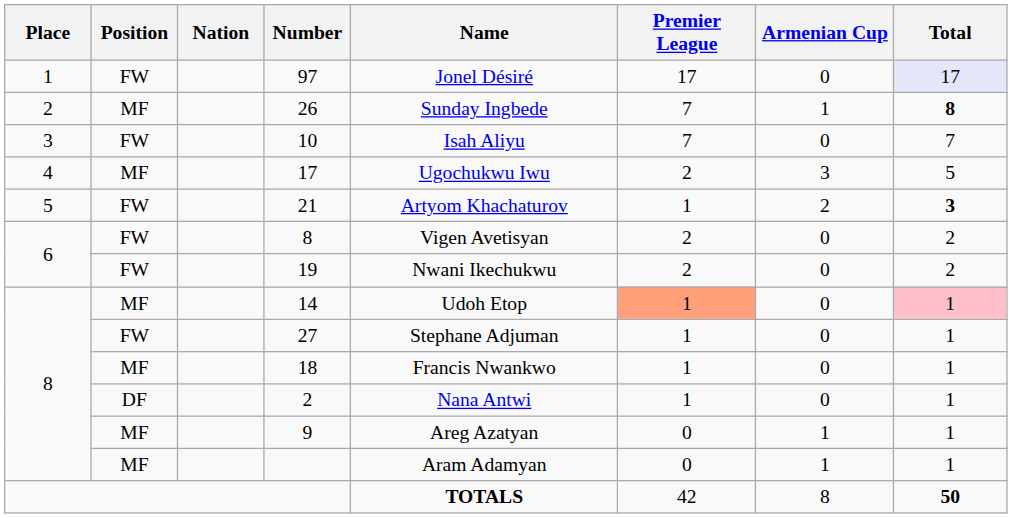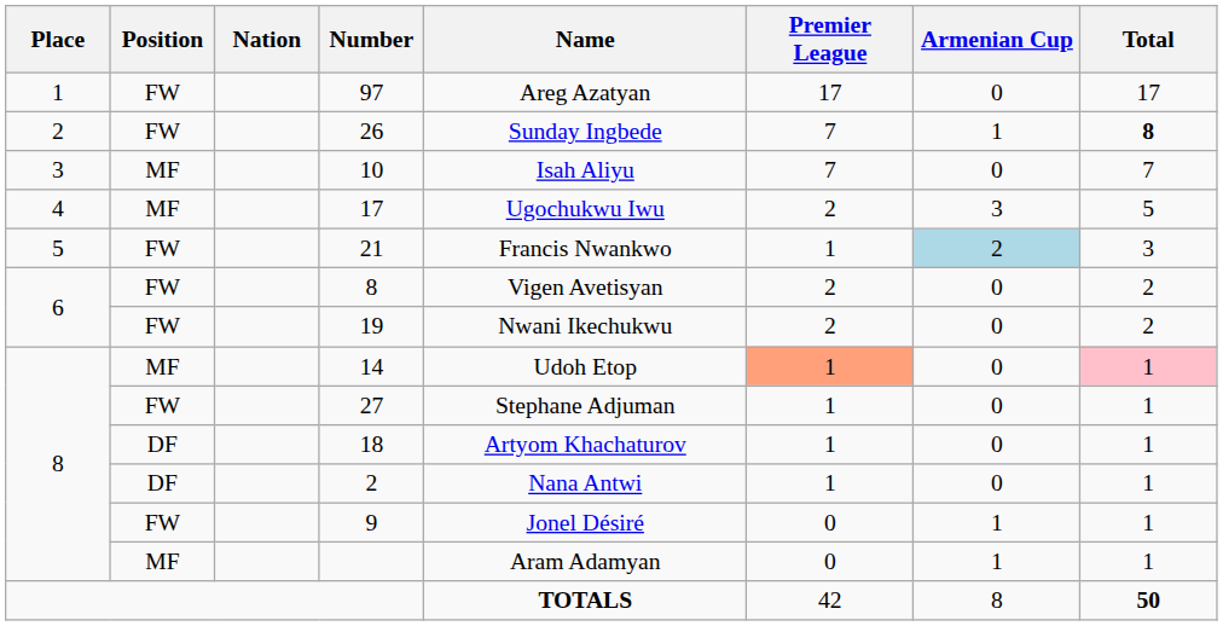97 | Name: Jonel Désiré -> Areg Azatyan
97 | Total: lavender background -> no background
26 | Position: MF -> FW
10 | Position: FW -> MF
21 | Name: Artyom Khachaturov -> Francis Nwankwo
21 | Armenian Cup: no background -> lightblue background
21 | Total: bold -> normal
18 | Position: MF -> DF
18 | Name: Francis Nwankwo -> Artyom Khachaturov
9 | Position: MF -> FW
9 | Name: Areg Azatyan -> Jonel Désiré
